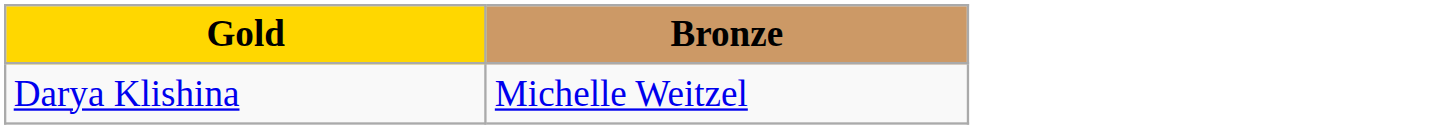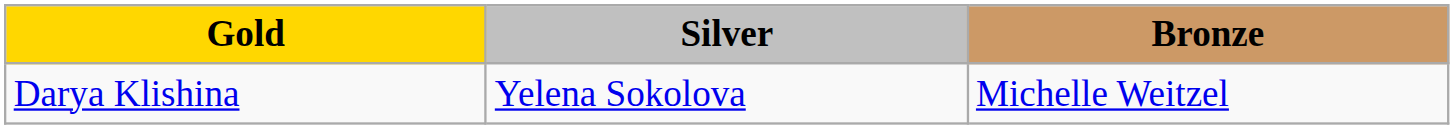+ column: Silver | Yelena Sokolova
